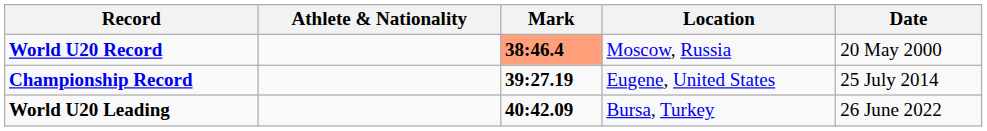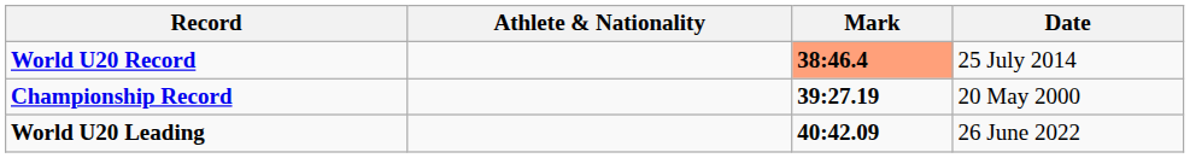- column: Location | Moscow, Russia | Eugene, United States | Bursa, Turkey
World U20 Record | Date: 20 May 2000 -> 25 July 2014
Championship Record | Date: 25 July 2014 -> 20 May 2000
